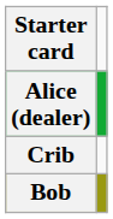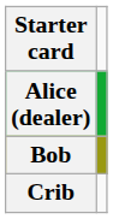rows swapped: Bob <-> Crib
